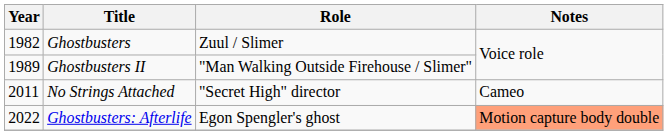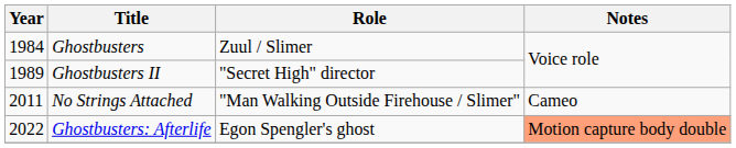Ghostbusters | Year: 1982 -> 1984
Ghostbusters II | Role: "Man Walking Outside Firehouse / Slimer" -> "Secret High" director
No Strings Attached | Role: "Secret High" director -> "Man Walking Outside Firehouse / Slimer"
